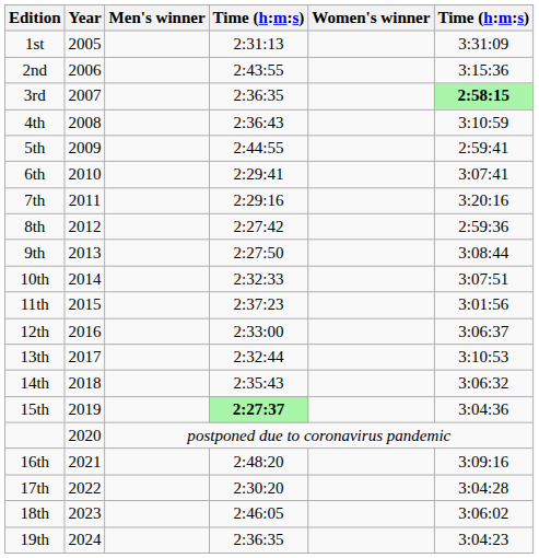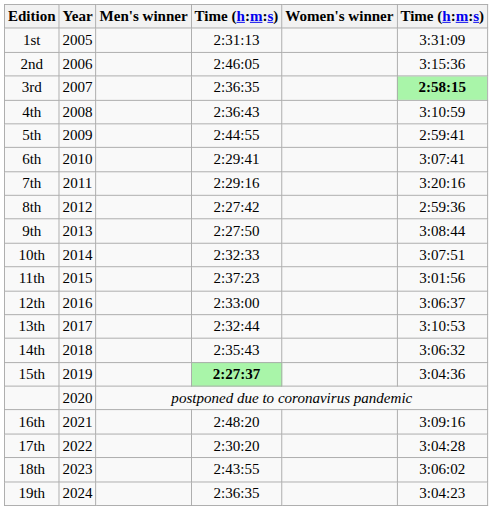2nd | column 4: 2:43:55 -> 2:46:05
18th | column 4: 2:46:05 -> 2:43:55
